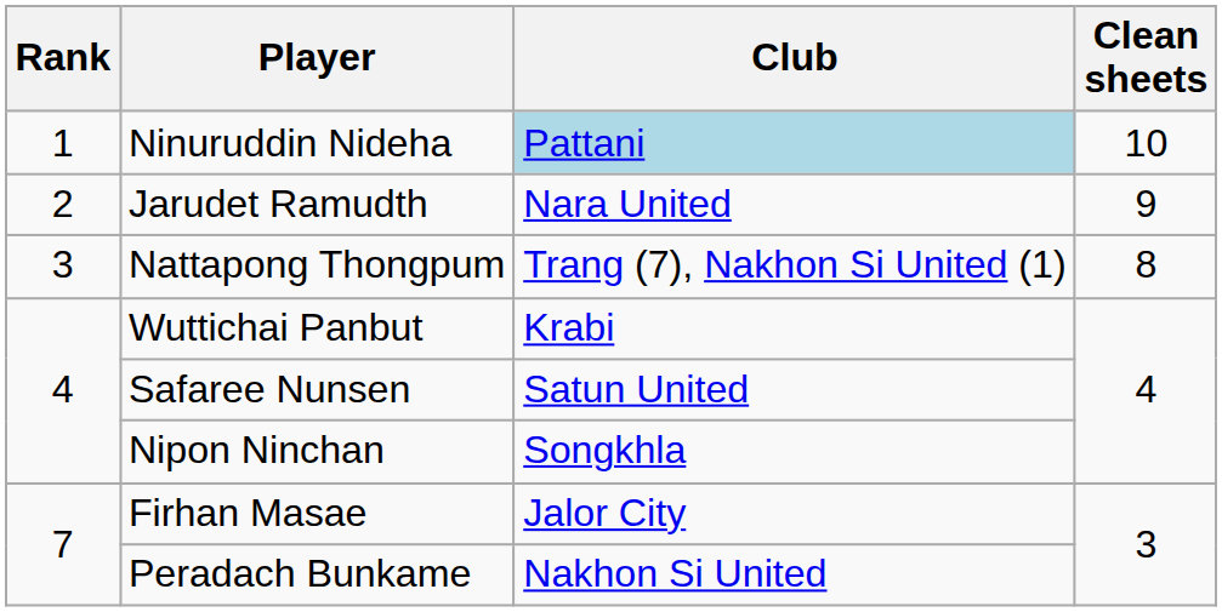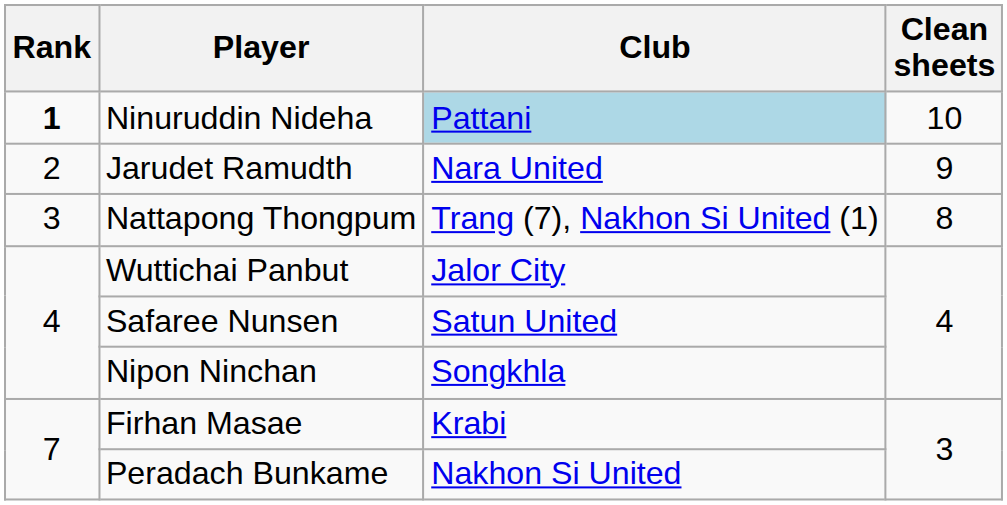Ninuruddin Nideha | Rank: normal -> bold
Wuttichai Panbut | Club: Krabi -> Jalor City
Firhan Masae | Club: Jalor City -> Krabi
